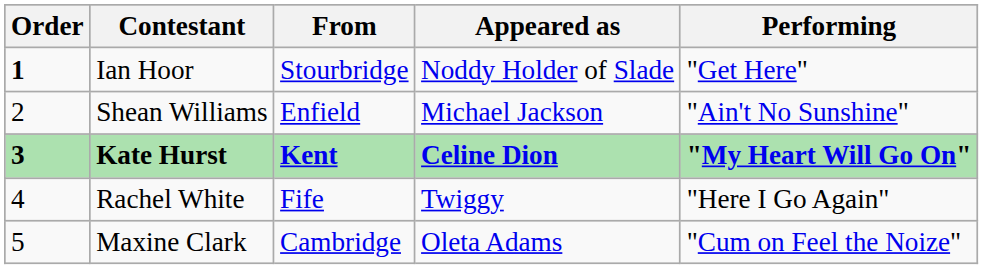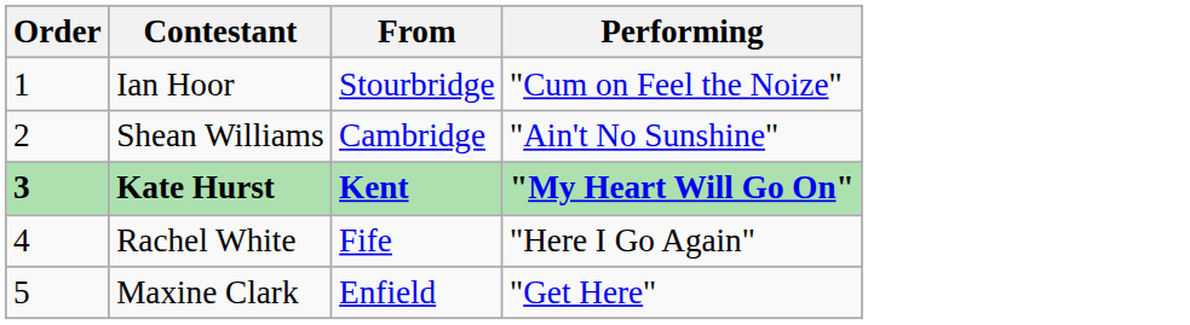- column: Appeared as | Noddy Holder of Slade | Michael Jackson | Celine Dion | Twiggy | Oleta Adams
Ian Hoor | Order: bold -> normal
Ian Hoor | Performing: "Get Here" -> "Cum on Feel the Noize"
Shean Williams | From: Enfield -> Cambridge
Maxine Clark | From: Cambridge -> Enfield
Maxine Clark | Performing: "Cum on Feel the Noize" -> "Get Here"
